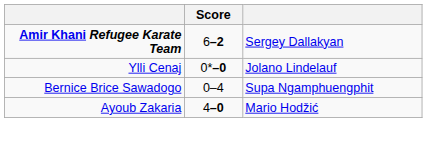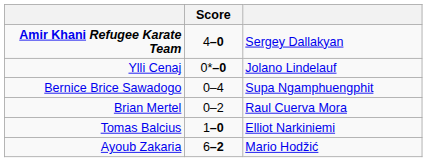Amir Khani Refugee Karate Team | Score: 6–2 -> 4–0
+ row: Brian Mertel | 0–2 | Raul Cuerva Mora
+ row: Tomas Balcius | 1–0 | Elliot Narkiniemi
Ayoub Zakaria | Score: 4–0 -> 6–2
